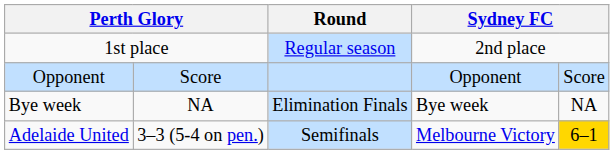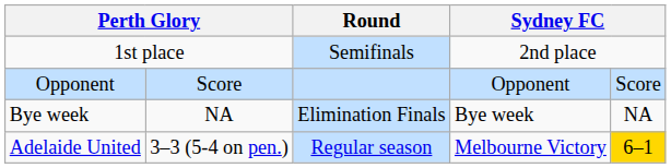1st place | Round: Regular season -> Semifinals
Adelaide United | Round: Semifinals -> Regular season
